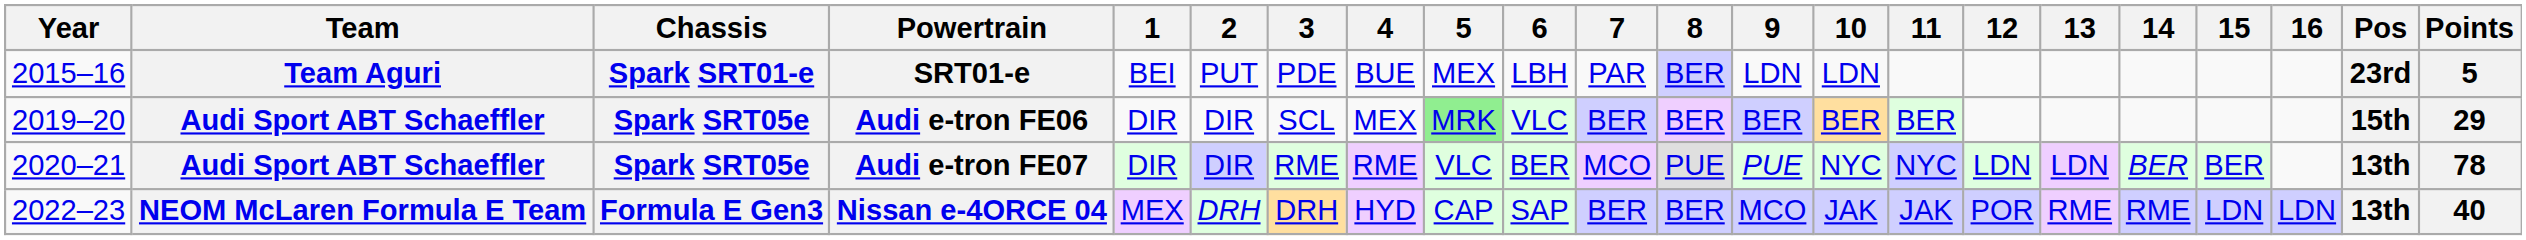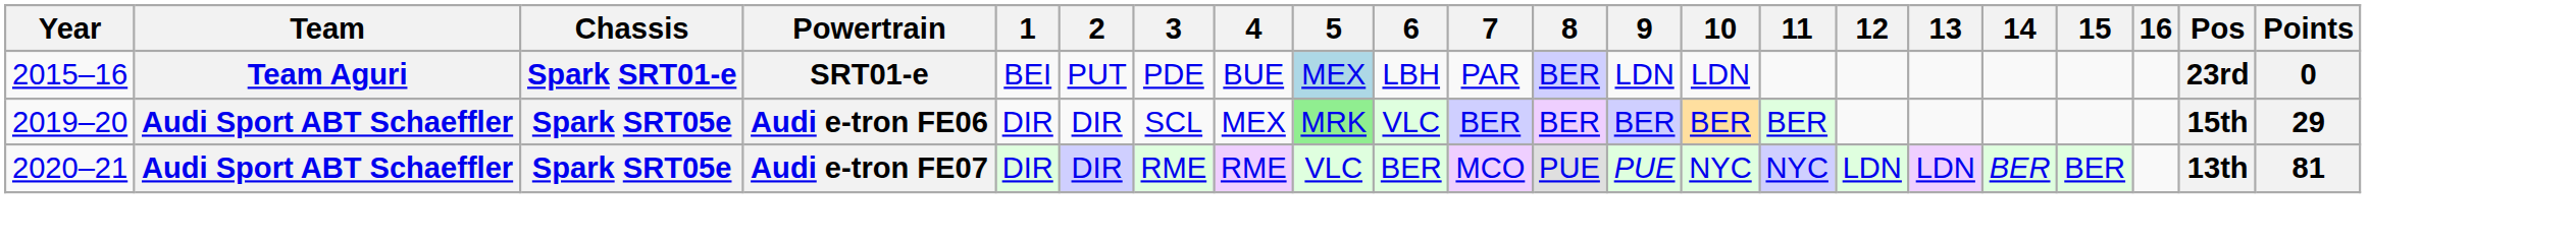SRT01-e | 5: no background -> lightblue background
SRT01-e | Points: 5 -> 0
Audi e-tron FE07 | Points: 78 -> 81
- row: 2022–23 | NEOM McLaren Formula E Team | Formula E Gen3 | Nissan e-4ORCE 04 | MEX | DRH | DRH | HYD | CAP | SAP | BER | BER | MCO | JAK | JAK | POR | RME | RME | LDN | LDN | 13th | 40
